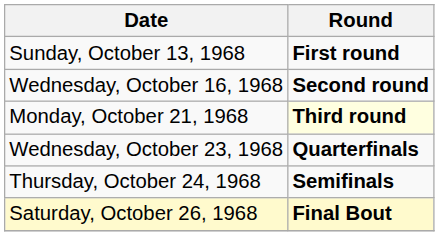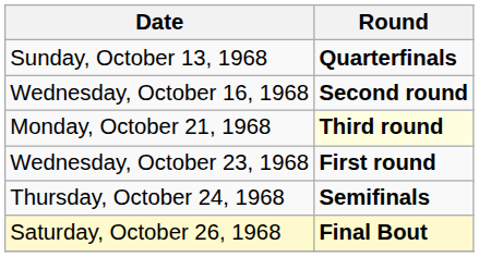Sunday, October 13, 1968 | Round: First round -> Quarterfinals
Wednesday, October 23, 1968 | Round: Quarterfinals -> First round
